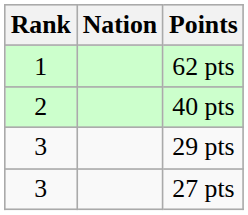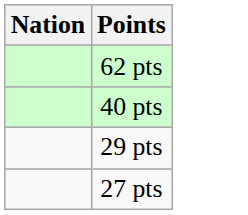- column: Rank | 1 | 2 | 3 | 3
